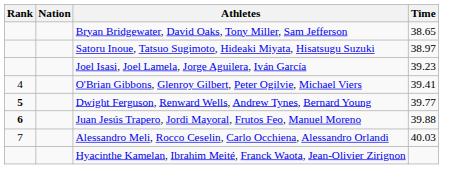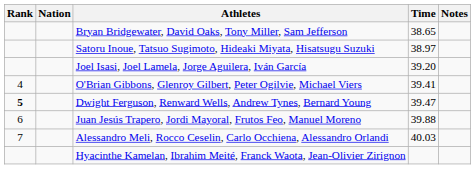+ column: Notes
Joel Isasi, Joel Lamela, Jorge Aguilera, Iván García | Time: 39.23 -> 39.20
Dwight Ferguson, Renward Wells, Andrew Tynes, Bernard Young | Time: 39.77 -> 39.47
Juan Jesús Trapero, Jordi Mayoral, Frutos Feo, Manuel Moreno | Rank: bold -> normal
